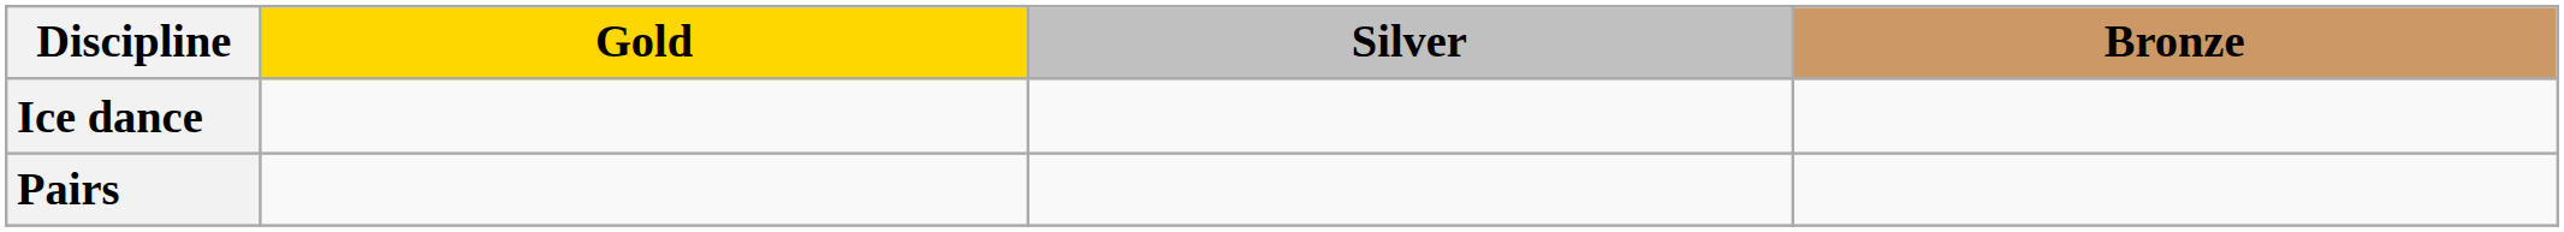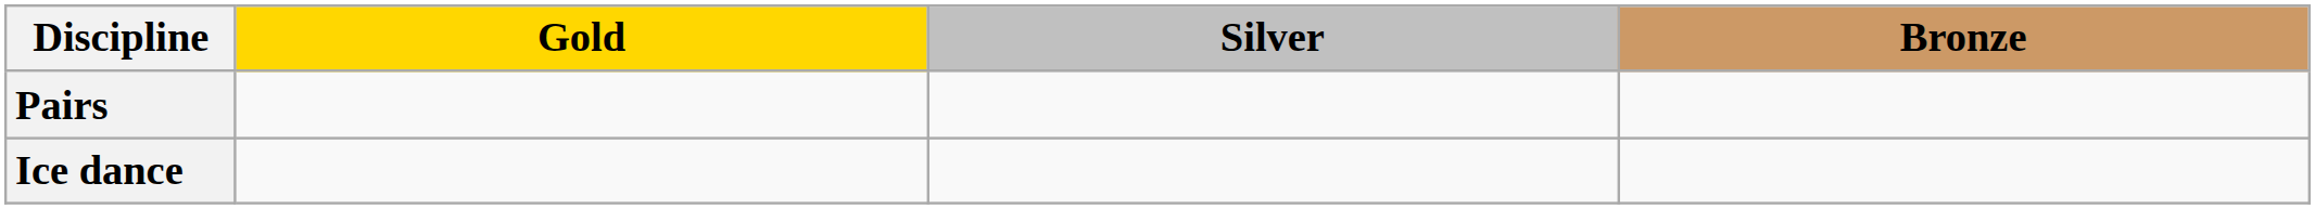rows swapped: Pairs <-> Ice dance
